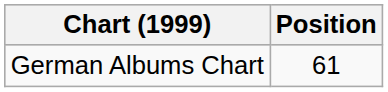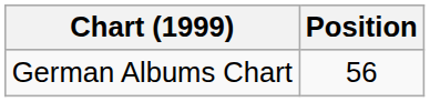German Albums Chart | Position: 61 -> 56
